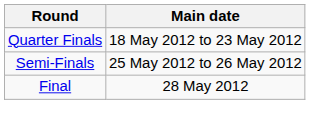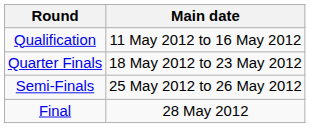+ row: Qualification | 11 May 2012 to 16 May 2012
